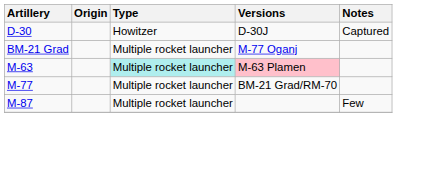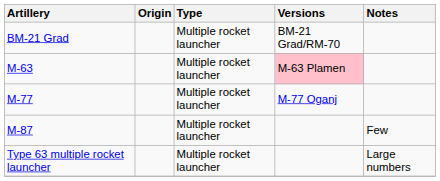- row: D-30 | Howitzer | D-30J | Captured
BM-21 Grad | Versions: M-77 Oganj -> BM-21 Grad/RM-70
M-63 | Type: paleturquoise background -> no background
M-77 | Versions: BM-21 Grad/RM-70 -> M-77 Oganj
+ row: Type 63 multiple rocket launcher | Multiple rocket launcher | Large numbers
